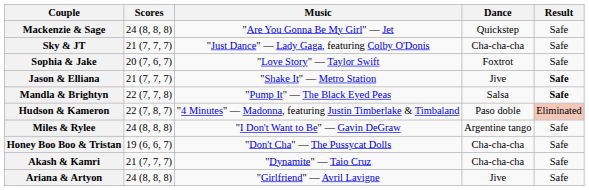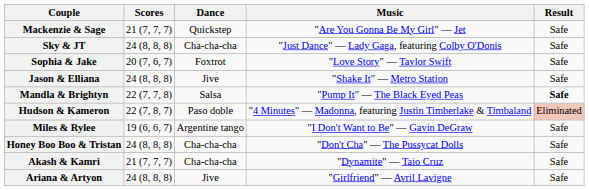columns swapped: Dance <-> Music
Mackenzie & Sage | Scores: 24 (8, 8, 8) -> 21 (7, 7, 7)
Sky & JT | Scores: 21 (7, 7, 7) -> 24 (8, 8, 8)
Jason & Elliana | Scores: 21 (7, 7, 7) -> 24 (8, 8, 8)
Jason & Elliana | Result: bold -> normal
Miles & Rylee | Scores: 24 (8, 8, 8) -> 19 (6, 6, 7)
Honey Boo Boo & Tristan | Scores: 19 (6, 6, 7) -> 24 (8, 8, 8)
